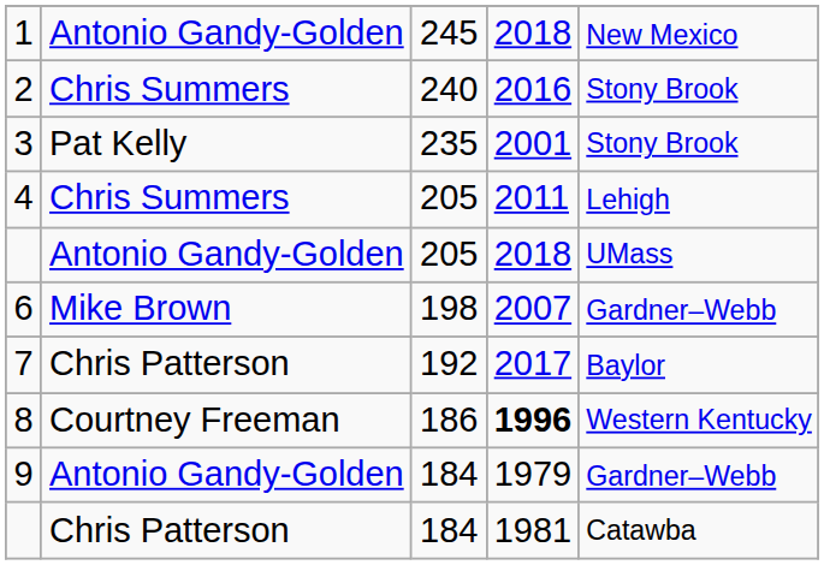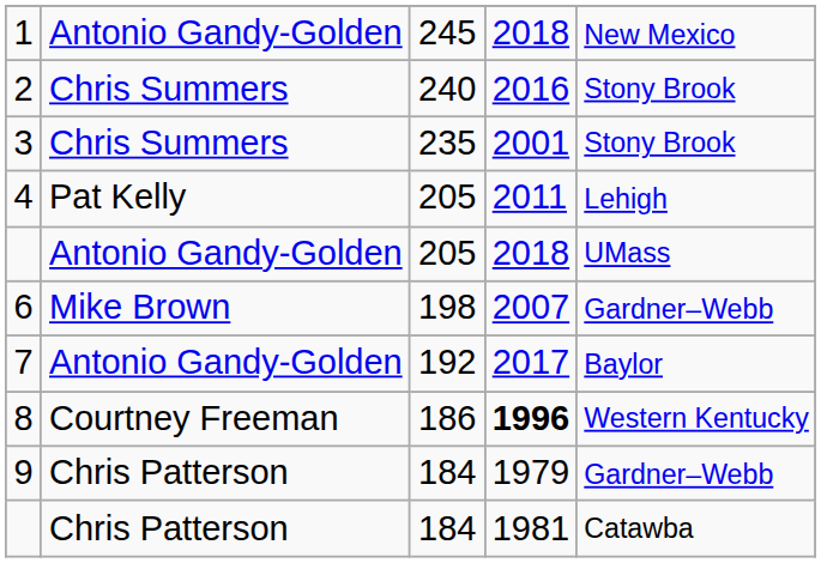3 | column 2: Pat Kelly -> Chris Summers
4 | column 2: Chris Summers -> Pat Kelly
7 | column 2: Chris Patterson -> Antonio Gandy-Golden
9 | column 2: Antonio Gandy-Golden -> Chris Patterson
